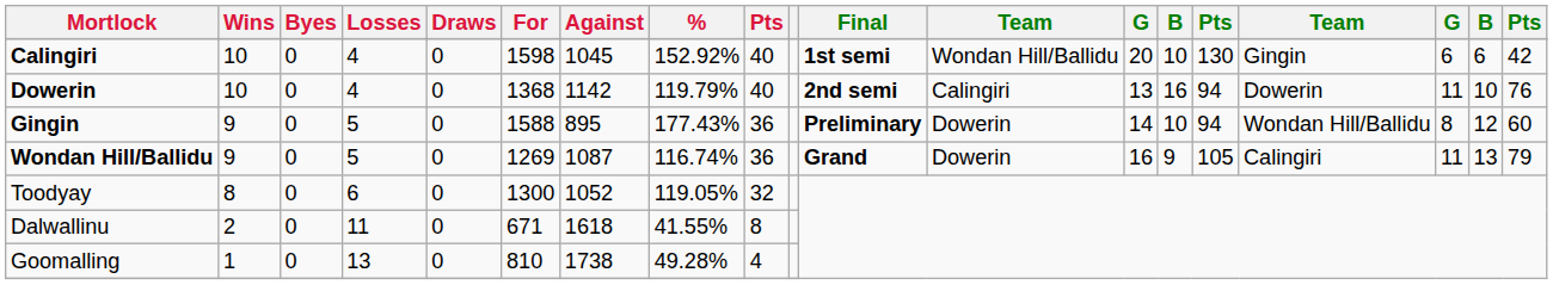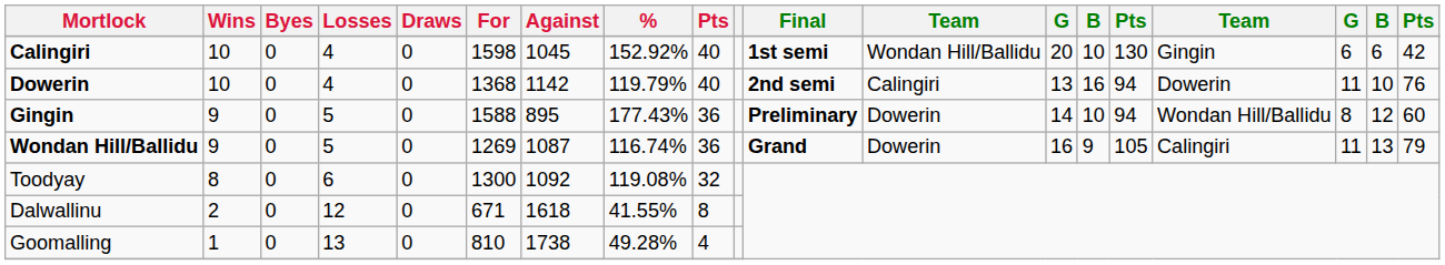Toodyay | Against: 1052 -> 1092
Toodyay | %: 119.05% -> 119.08%
Dalwallinu | Losses: 11 -> 12
